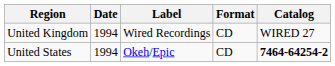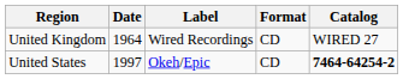United Kingdom | Date: 1994 -> 1964
United States | Date: 1994 -> 1997
